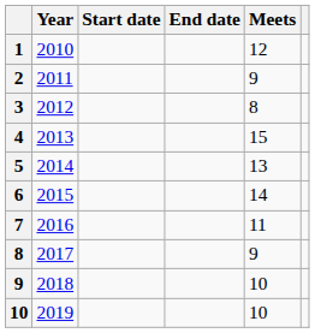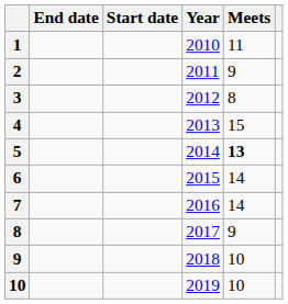columns swapped: Year <-> End date
1 | Meets: 12 -> 11
5 | Meets: normal -> bold
7 | Meets: 11 -> 14
